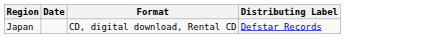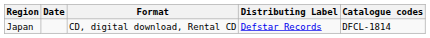+ column: Catalogue codes | DFCL-1814
